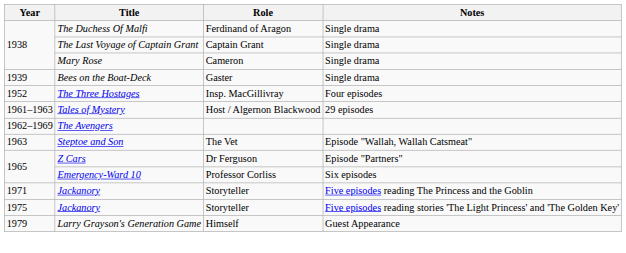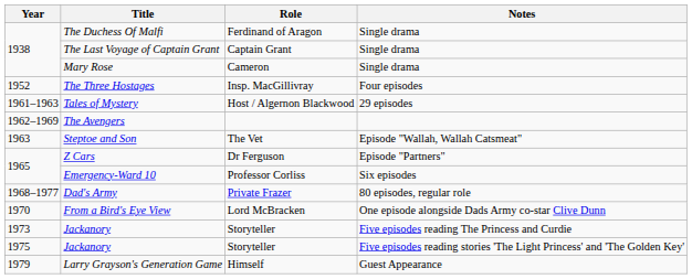- row: 1939 | Bees on the Boat-Deck | Gaster | Single drama
+ row: 1968–1977 | Dad's Army | Private Frazer | 80 episodes, regular role
+ row: 1970 | From a Bird's Eye View | Lord McBracken | One episode alongside Dads Army co-star Clive Dunn
- row: 1971 | Jackanory | Storyteller | Five episodes reading The Princess and the Goblin
+ row: 1973 | Jackanory | Storyteller | Five episodes reading The Princess and Curdie
